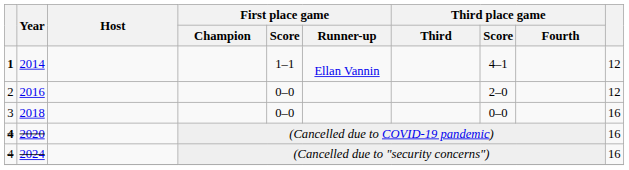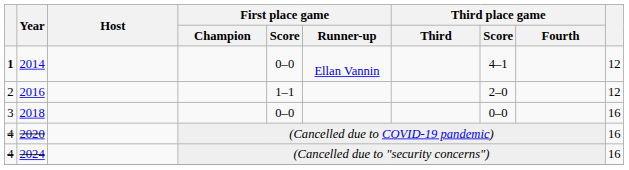2014 | First place game / Score: 1–1 -> 0–0
2016 | First place game / Score: 0–0 -> 1–1
2020 | column 1: bold -> normal
